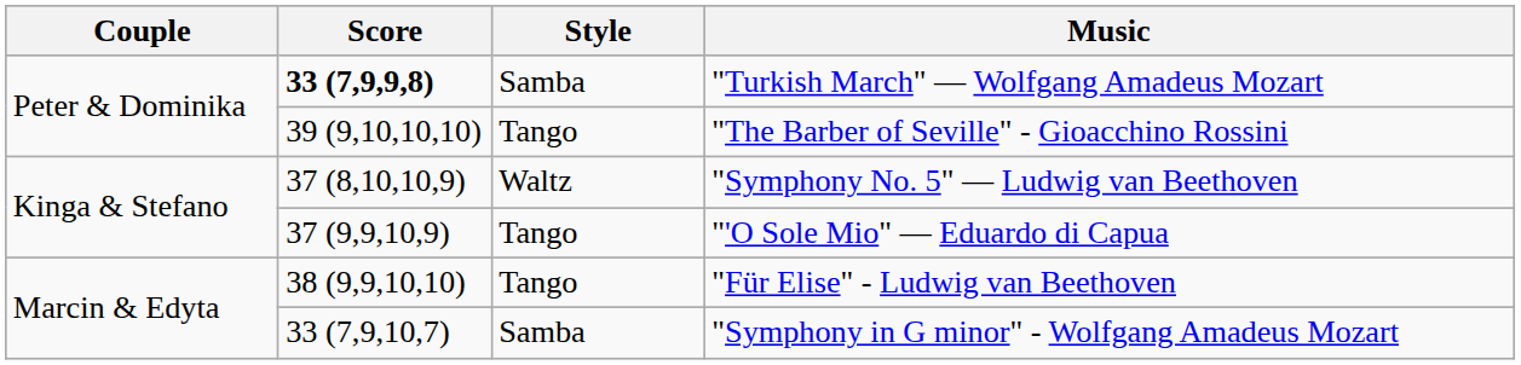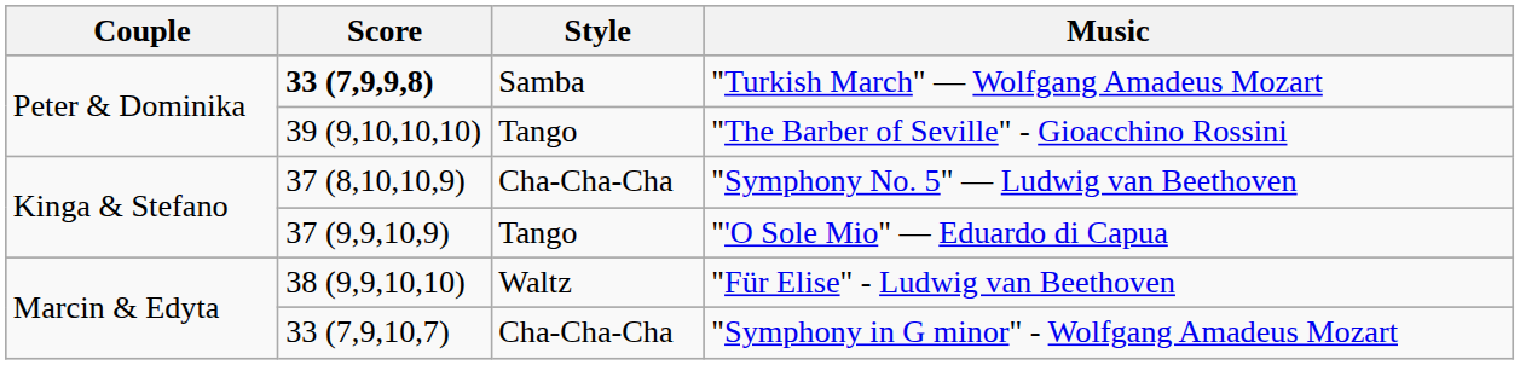"Symphony No. 5" — Ludwig van Beethoven | Style: Waltz -> Cha-Cha-Cha
"Für Elise" - Ludwig van Beethoven | Style: Tango -> Waltz
"Symphony in G minor" - Wolfgang Amadeus Mozart | Style: Samba -> Cha-Cha-Cha
